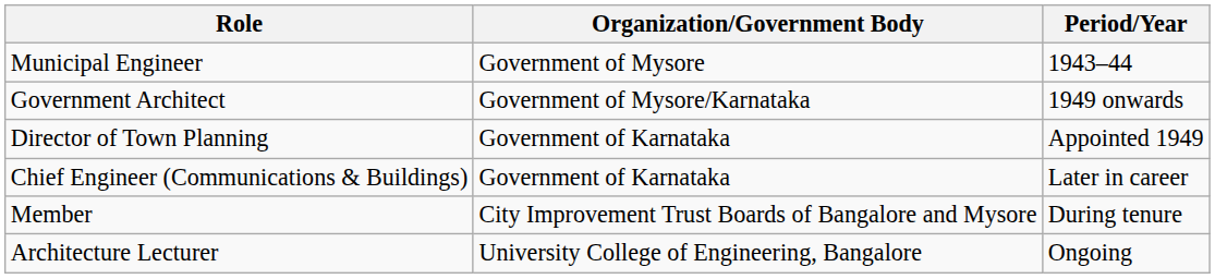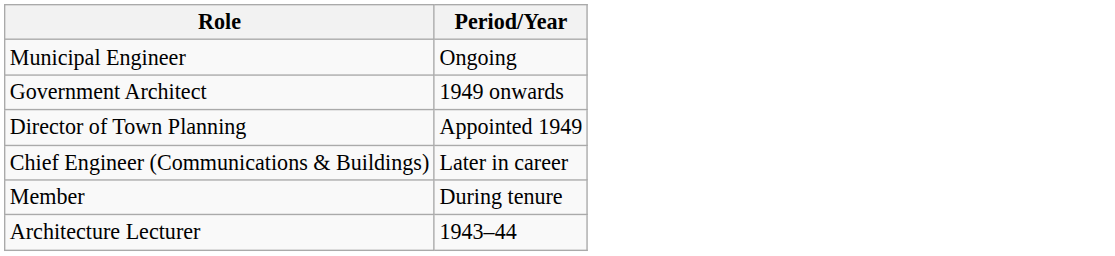- column: Organization/Government Body | Government of Mysore | Government of Mysore/Karnataka | Government of Karnataka | Government of Karnataka | City Improvement Trust Boards of Bangalore and Mysore | University College of Engineering, Bangalore
Municipal Engineer | Period/Year: 1943–44 -> Ongoing
Architecture Lecturer | Period/Year: Ongoing -> 1943–44
